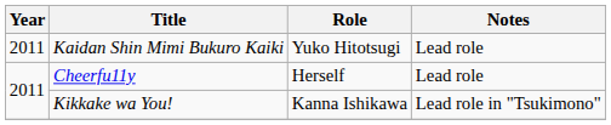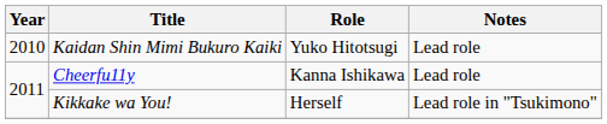Kaidan Shin Mimi Bukuro Kaiki | Year: 2011 -> 2010
Cheerfu11y | Role: Herself -> Kanna Ishikawa
Kikkake wa You! | Role: Kanna Ishikawa -> Herself
